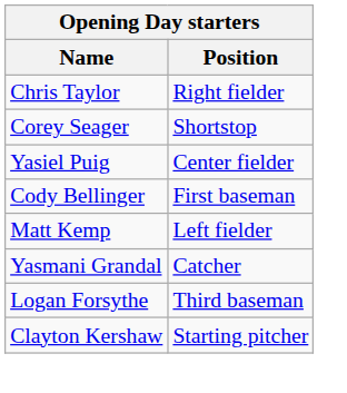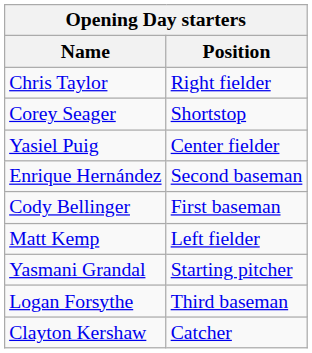+ row: Enrique Hernández | Second baseman
Yasmani Grandal | Position: Catcher -> Starting pitcher
Clayton Kershaw | Position: Starting pitcher -> Catcher
